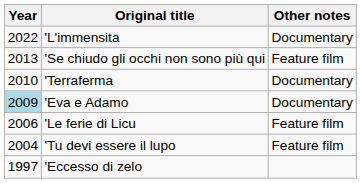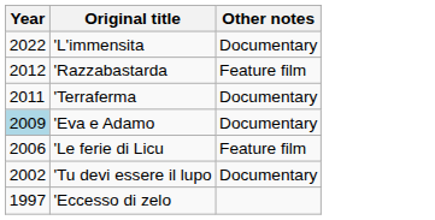- row: 2013 | 'Se chiudo gli occhi non sono più qui | Feature film
+ row: 2012 | 'Razzabastarda | Feature film
'Terraferma | Year: 2010 -> 2011
'Tu devi essere il lupo | Year: 2004 -> 2002
'Tu devi essere il lupo | Other notes: Feature film -> Documentary
